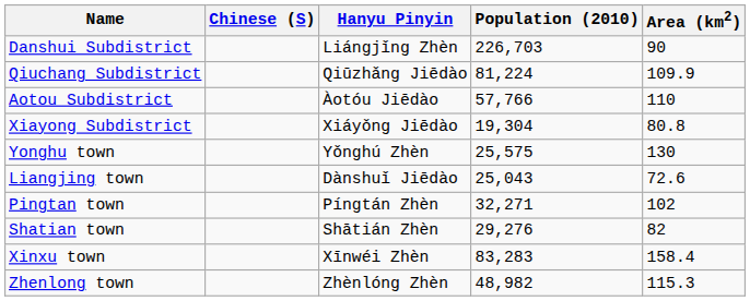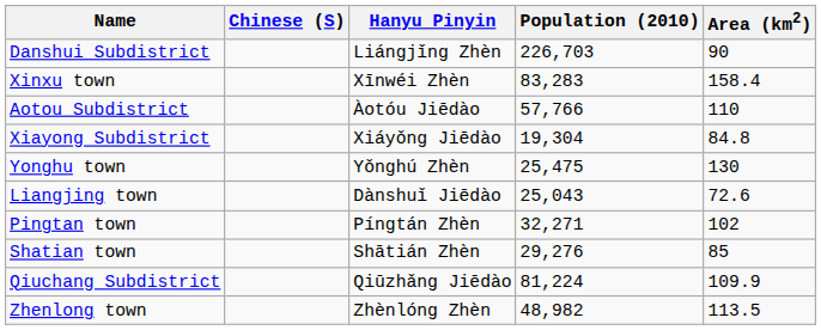rows swapped: Qiuchang Subdistrict <-> Xinxu town
Xiayong Subdistrict | Area (km2): 80.8 -> 84.8
Yonghu town | Population (2010): 25,575 -> 25,475
Shatian town | Area (km2): 82 -> 85
Zhenlong town | Area (km2): 115.3 -> 113.5
